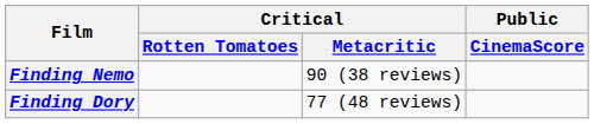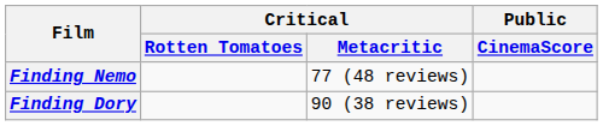Finding Nemo | Critical / Metacritic: 90 (38 reviews) -> 77 (48 reviews)
Finding Dory | Critical / Metacritic: 77 (48 reviews) -> 90 (38 reviews)
